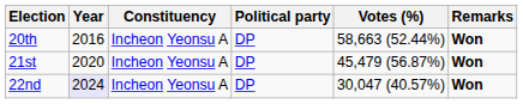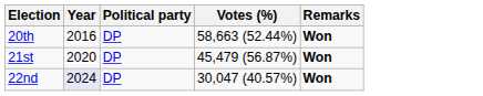- column: Constituency | Incheon Yeonsu A | Incheon Yeonsu A | Incheon Yeonsu A
